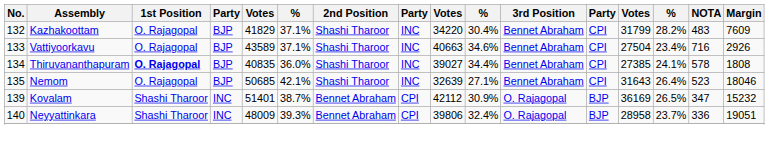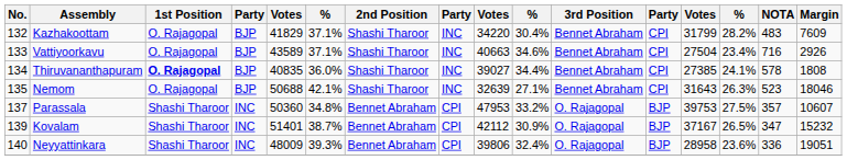Nemom | column 5: 50685 -> 50688
Nemom | column 14: 26.4% -> 26.3%
+ row: 137 | Parassala | Shashi Tharoor | INC | 50360 | 34.8% | Bennet Abraham | CPI | 47953 | 33.2% | O. Rajagopal | BJP | 39753 | 27.5% | 357 | 10607
Kovalam | column 13: 36169 -> 37167
Neyyattinkara | column 14: 23.7% -> 23.6%
